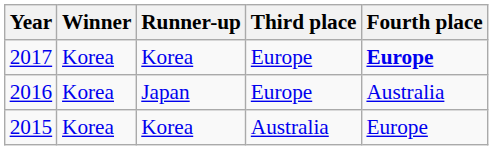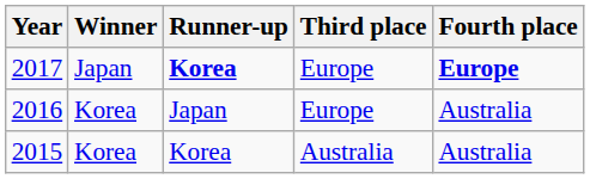2017 | Winner: Korea -> Japan
2017 | Runner-up: normal -> bold
2015 | Fourth place: Europe -> Australia
